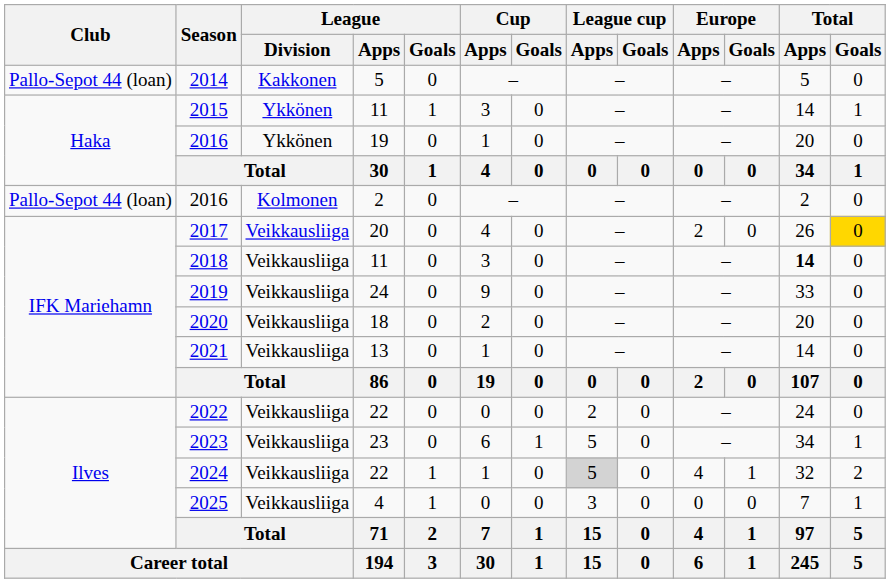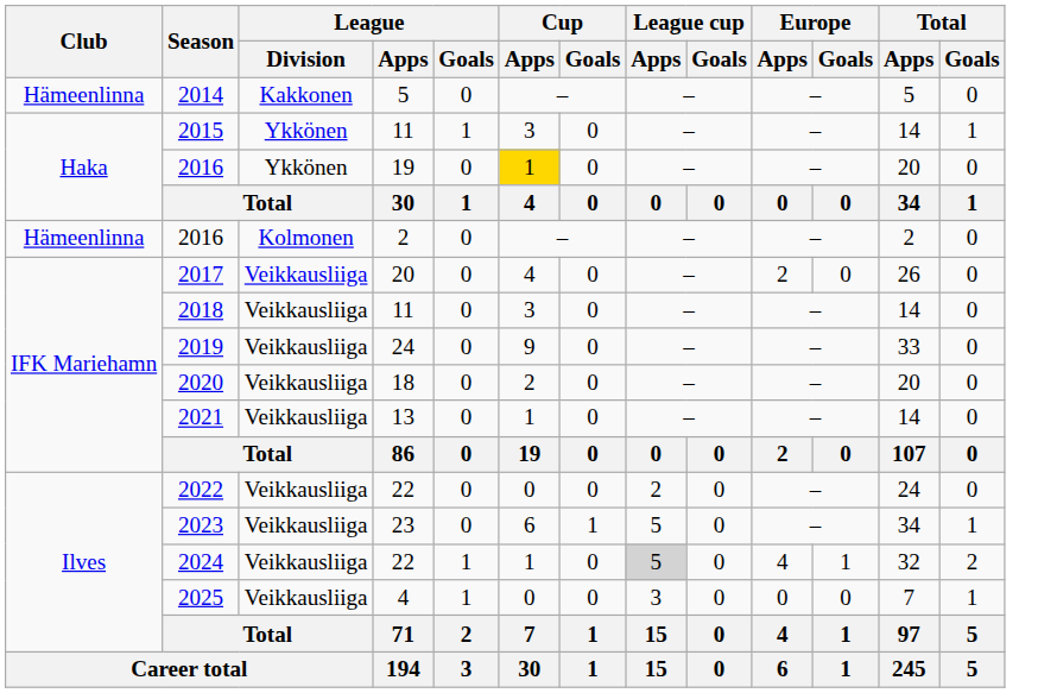2014 | Club: Pallo-Sepot 44 (loan) -> Hämeenlinna
2016 / 19 | Cup / Apps: no background -> gold background
2016 / 2 | Club: Pallo-Sepot 44 (loan) -> Hämeenlinna
2017 | Total / Goals: gold background -> no background
2018 | Total / Apps: bold -> normal
